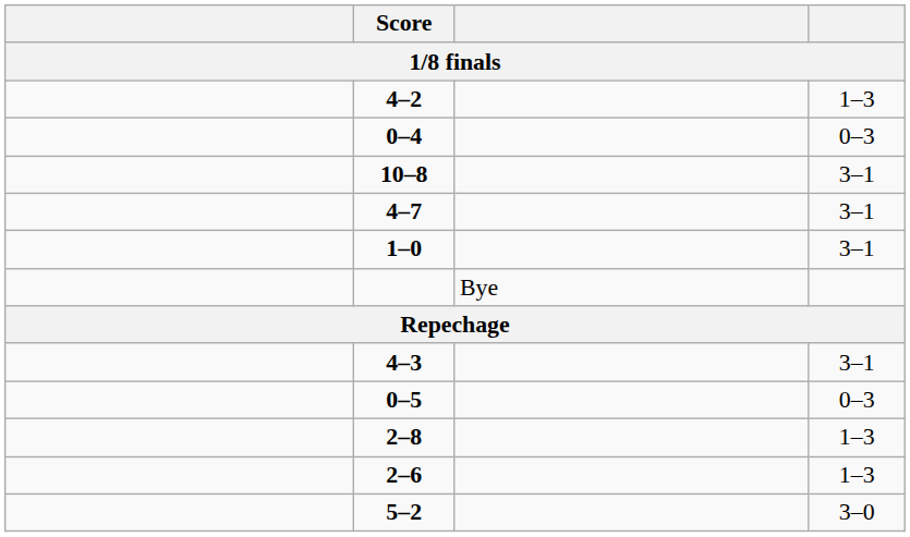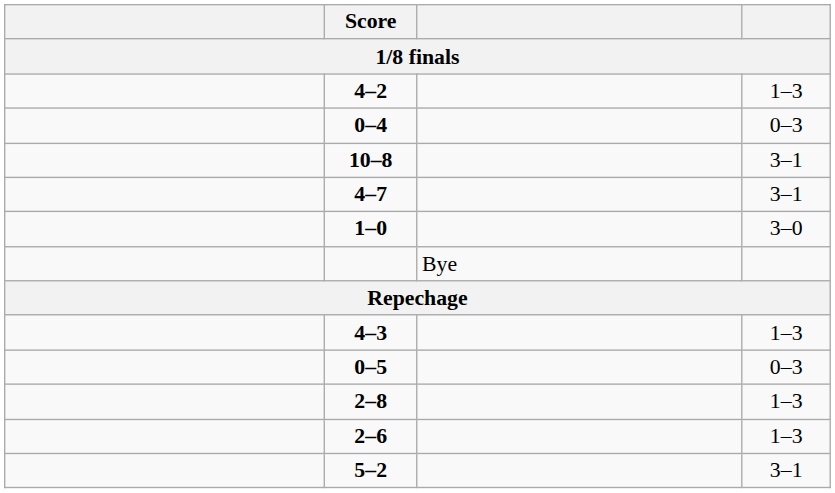1–0 | column 4: 3–1 -> 3–0
4–3 | column 4: 3–1 -> 1–3
5–2 | column 4: 3–0 -> 3–1
